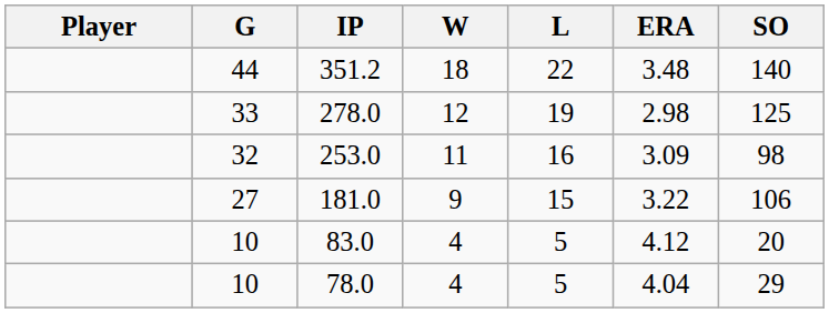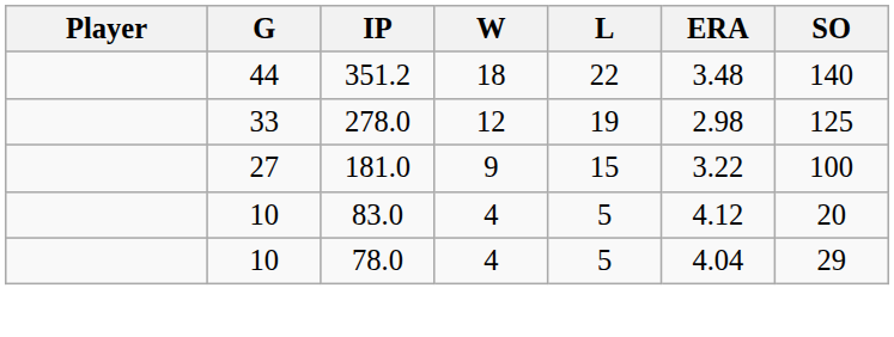- row: 32 | 253.0 | 11 | 16 | 3.09 | 98
181.0 | SO: 106 -> 100
